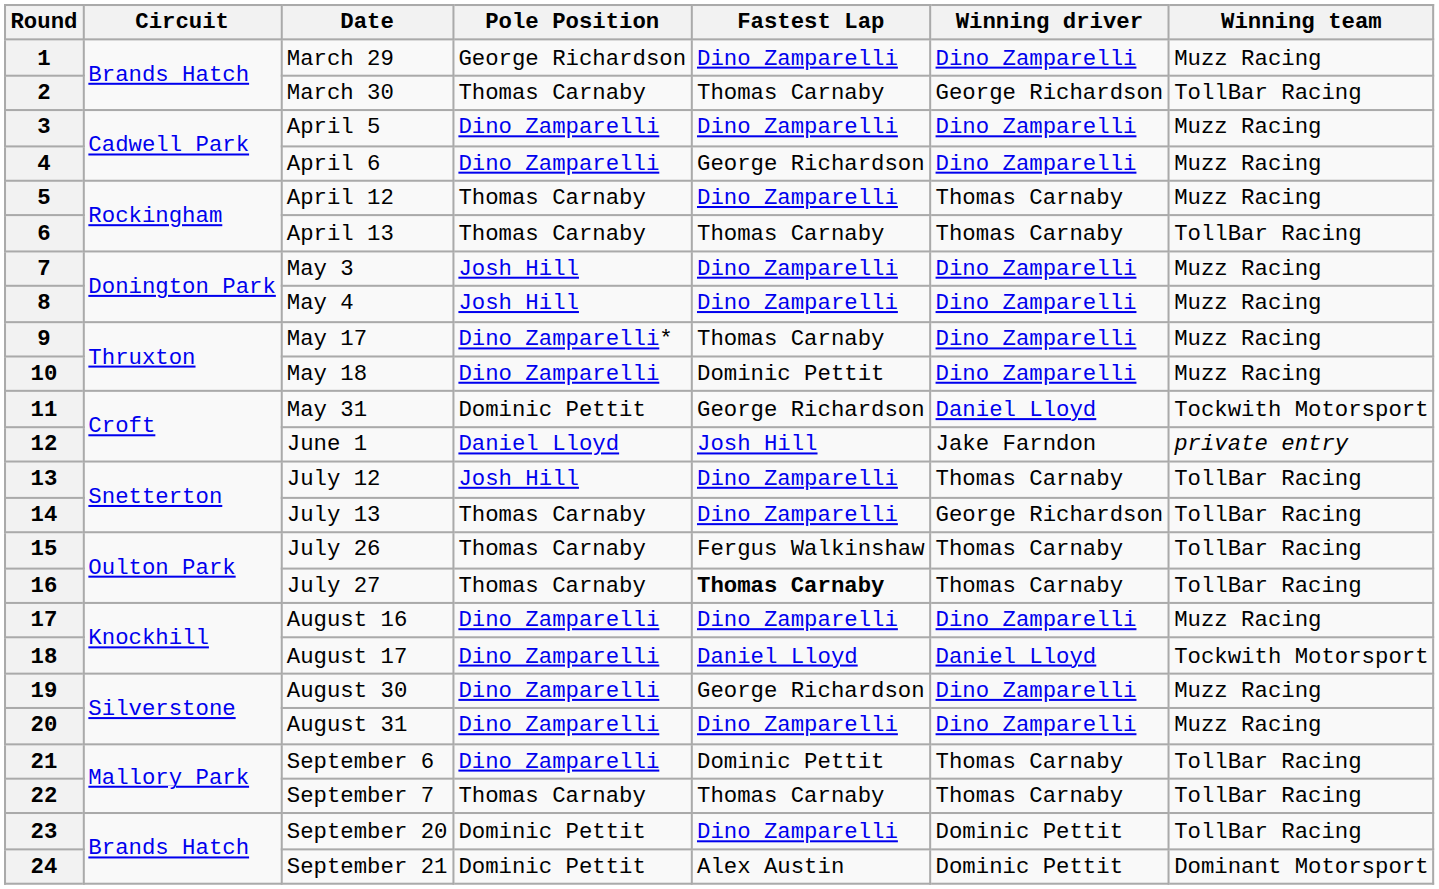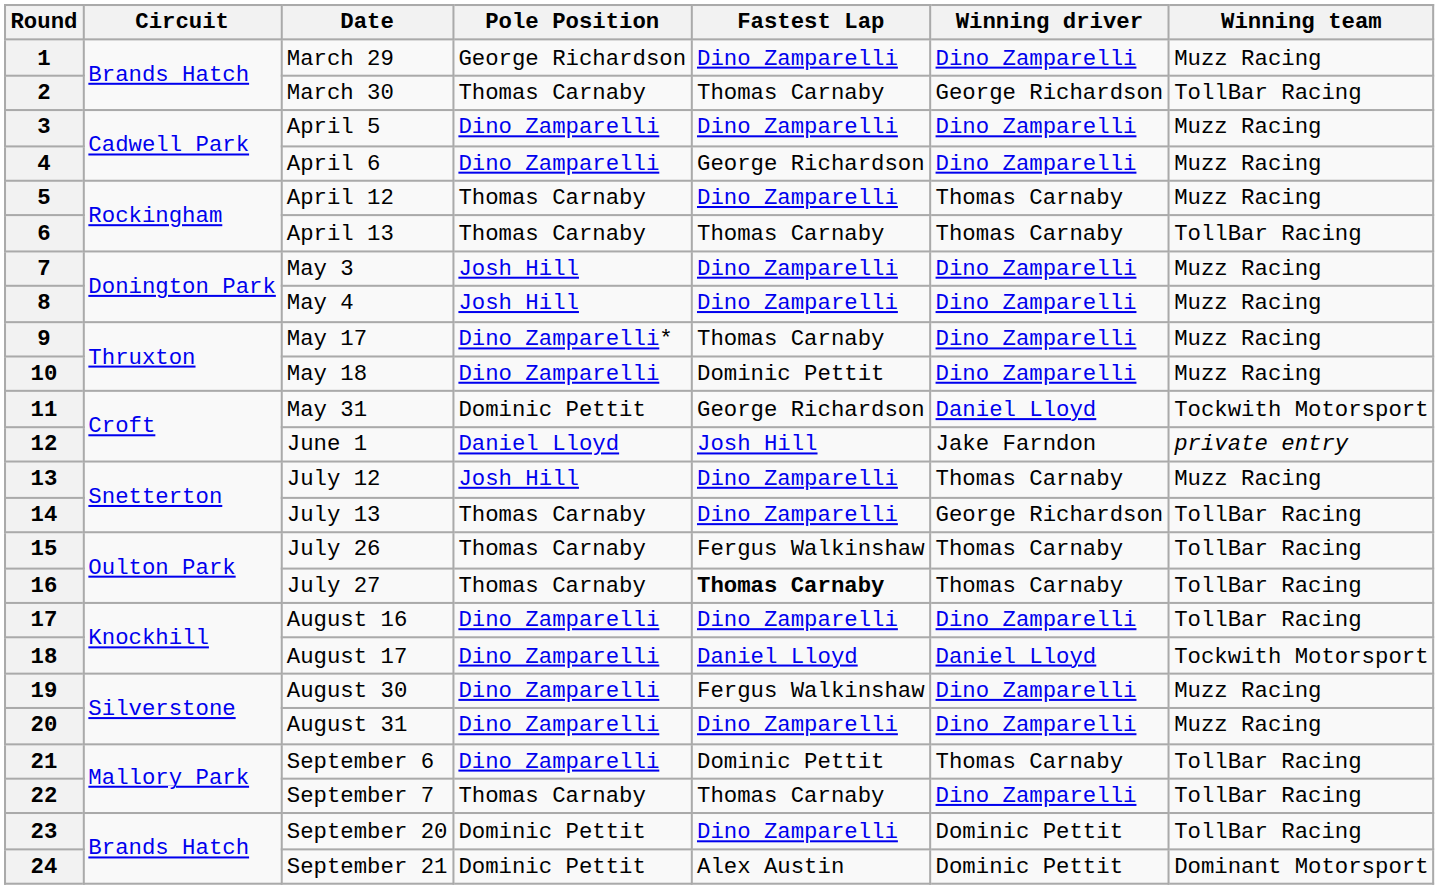13 | Winning team: TollBar Racing -> Muzz Racing
17 | Winning team: Muzz Racing -> TollBar Racing
19 | Fastest Lap: George Richardson -> Fergus Walkinshaw
22 | Winning driver: Thomas Carnaby -> Dino Zamparelli
